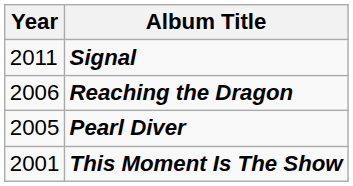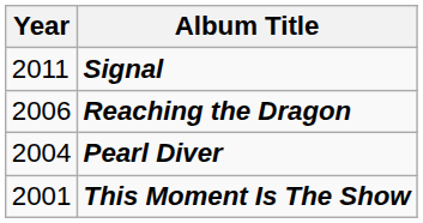Pearl Diver | Year: 2005 -> 2004
